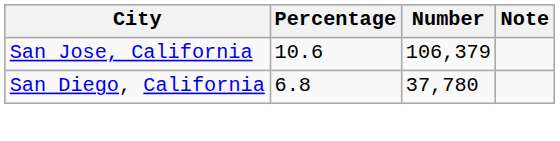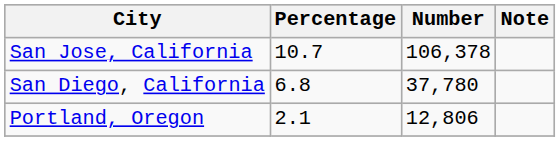San Jose, California | Percentage: 10.6 -> 10.7
San Jose, California | Number: 106,379 -> 106,378
+ row: Portland, Oregon | 2.1 | 12,806
